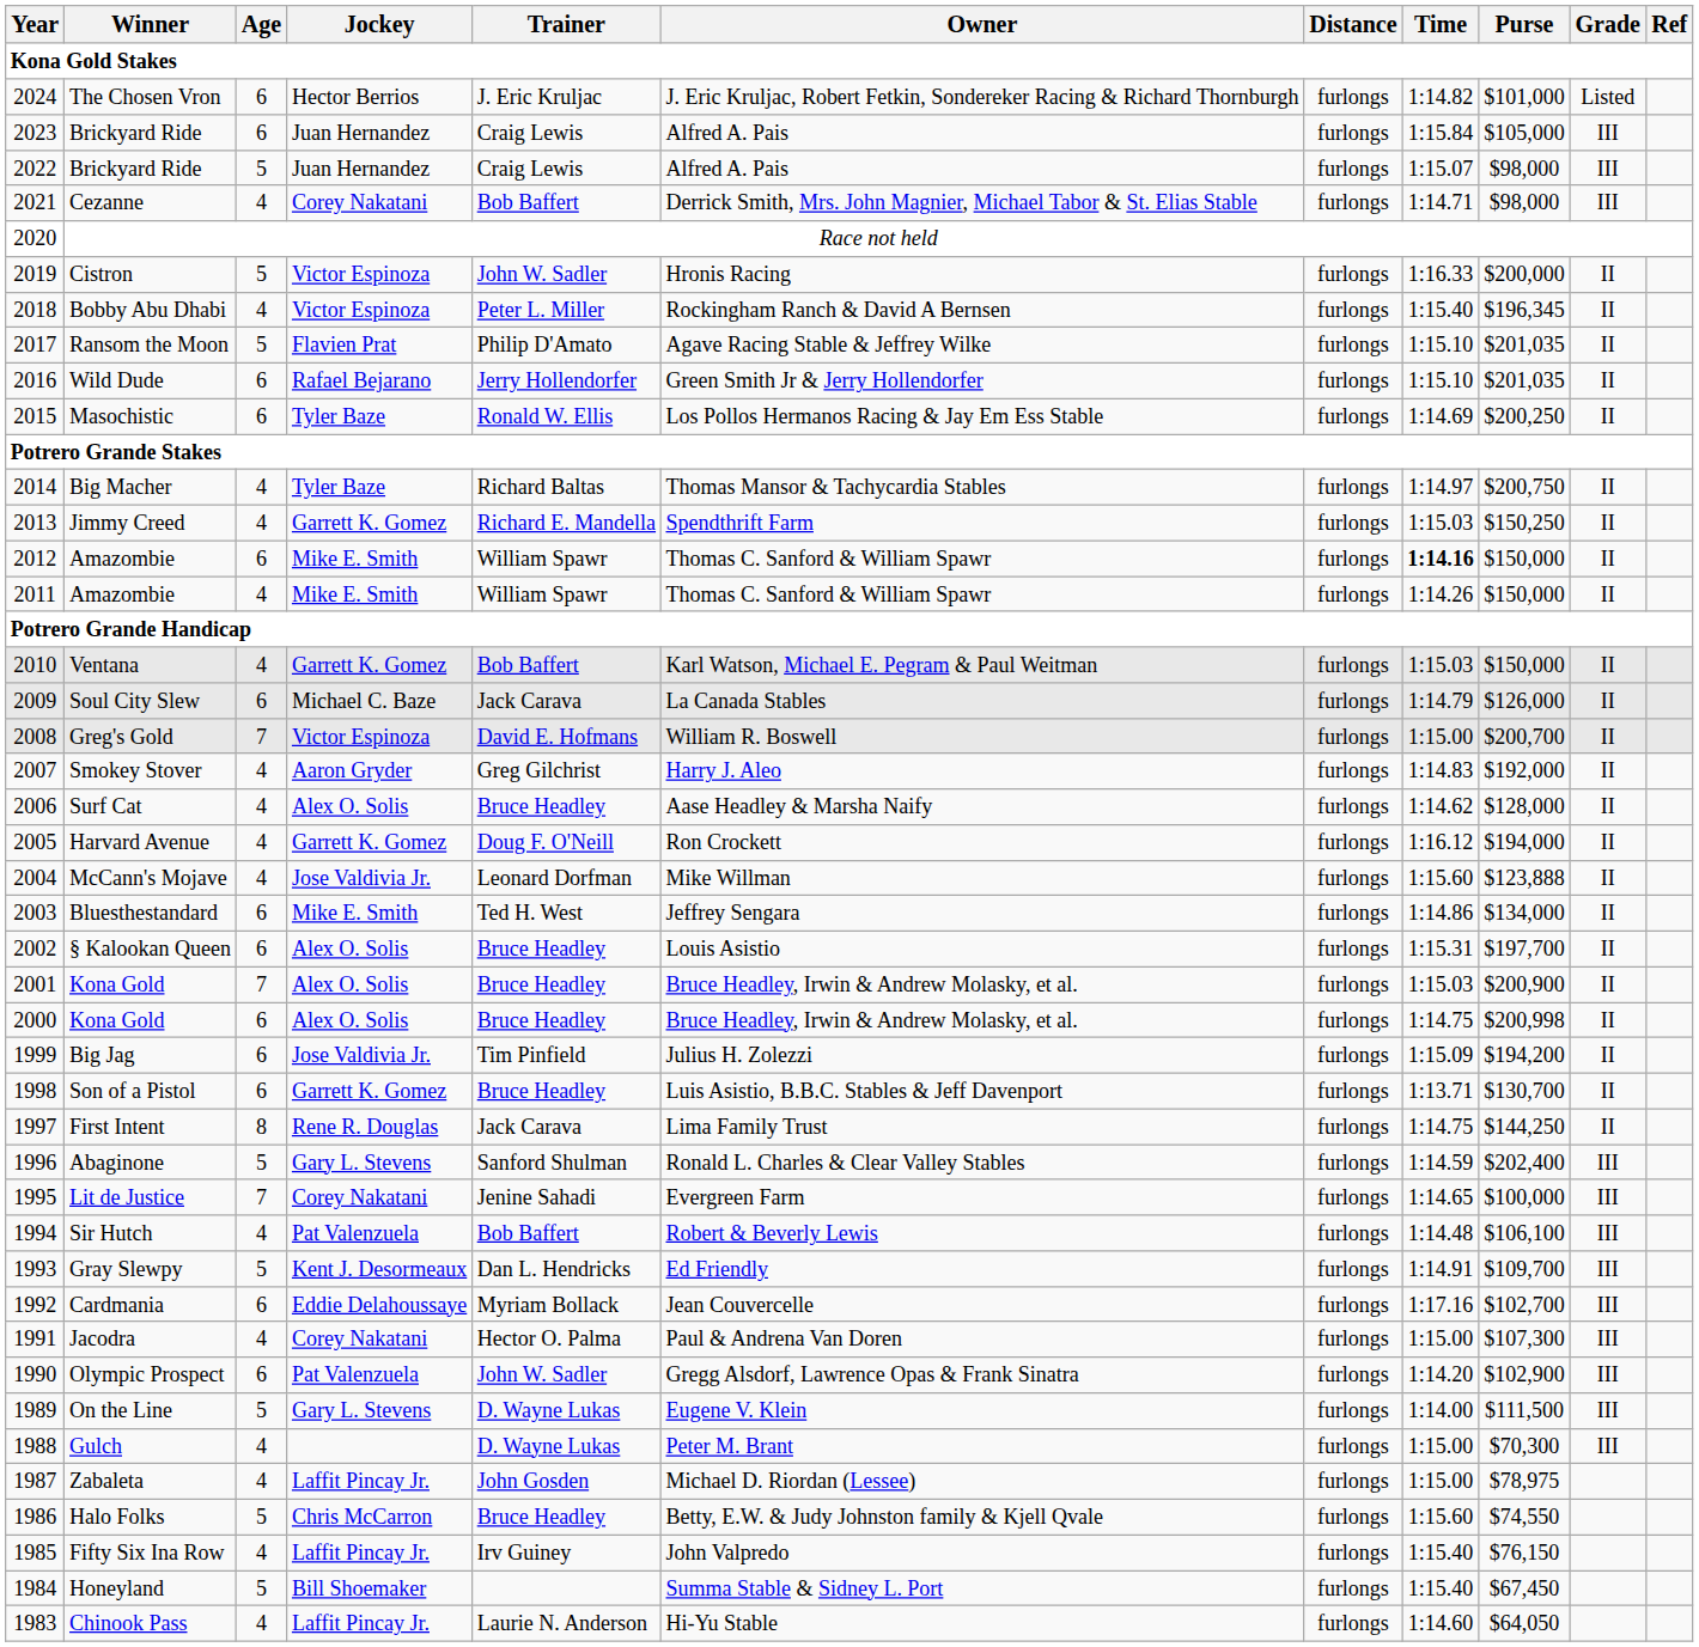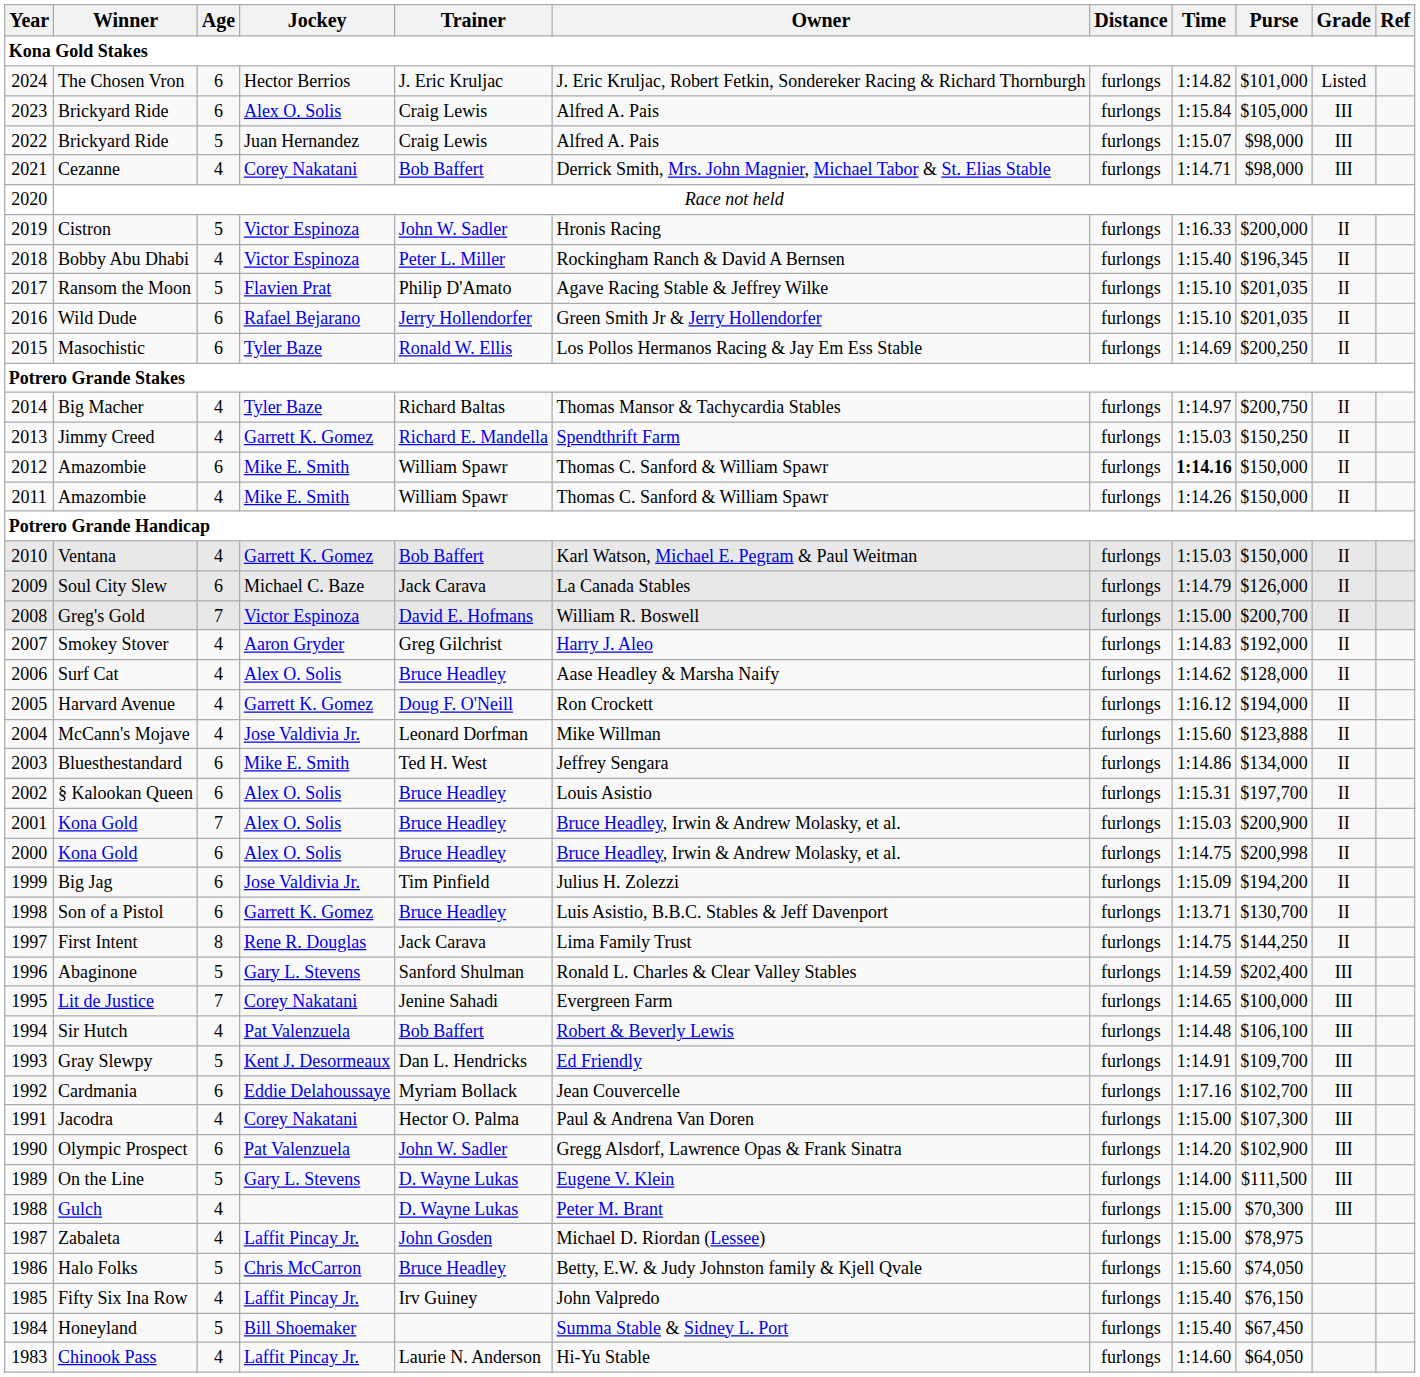2023 / Brickyard Ride | Jockey: Juan Hernandez -> Alex O. Solis
Halo Folks | Purse: $74,550 -> $74,050
